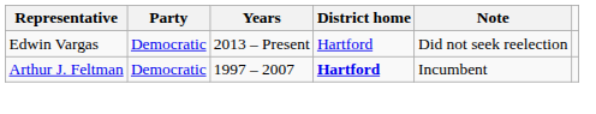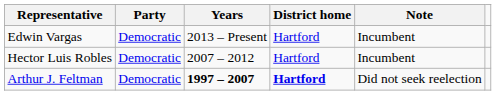Edwin Vargas | Note: Did not seek reelection -> Incumbent
+ row: Hector Luis Robles | Democratic | 2007 – 2012 | Hartford | Incumbent
Arthur J. Feltman | Years: normal -> bold
Arthur J. Feltman | Note: Incumbent -> Did not seek reelection
